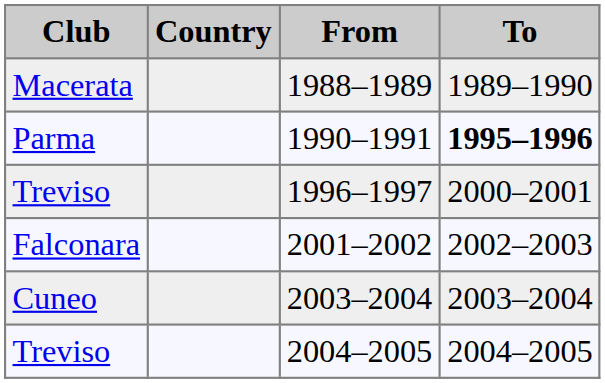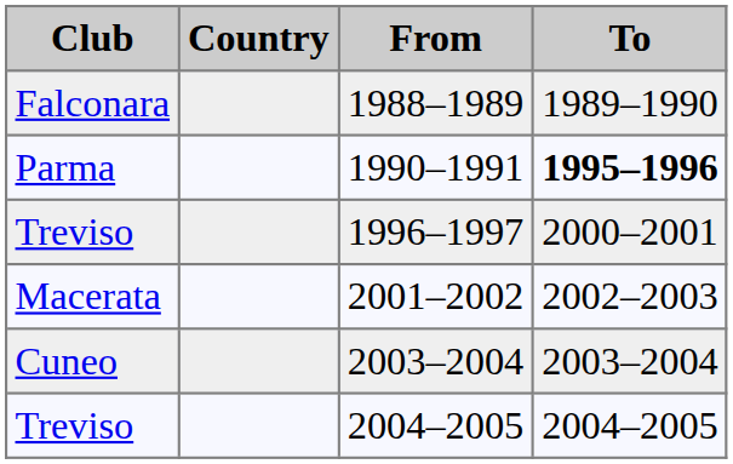1988–1989 | Club: Macerata -> Falconara
2001–2002 | Club: Falconara -> Macerata
